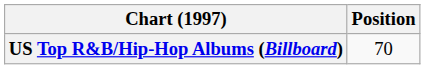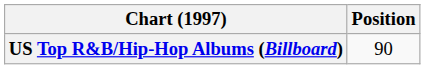US Top R&B/Hip-Hop Albums (Billboard) | Position: 70 -> 90
